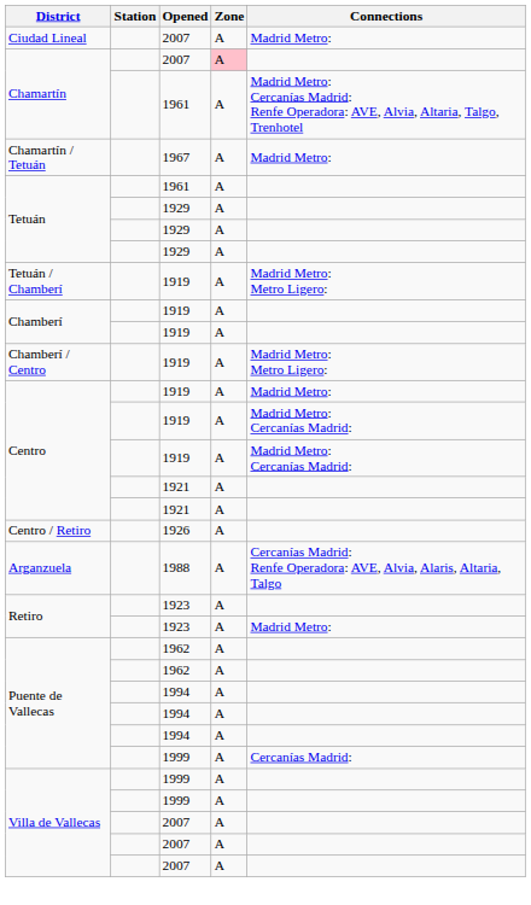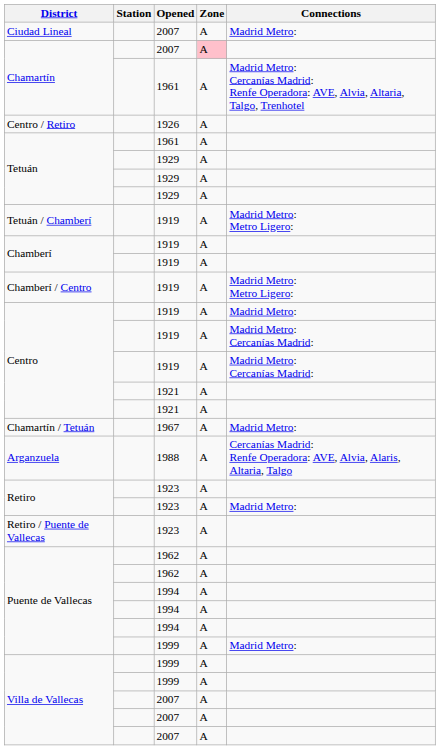rows swapped: Chamartín / Tetuán <-> Centro / Retiro
+ row: Retiro / Puente de Vallecas | 1923 | A
Puente de Vallecas / 1999 | Connections: Cercanías Madrid: -> Madrid Metro:
